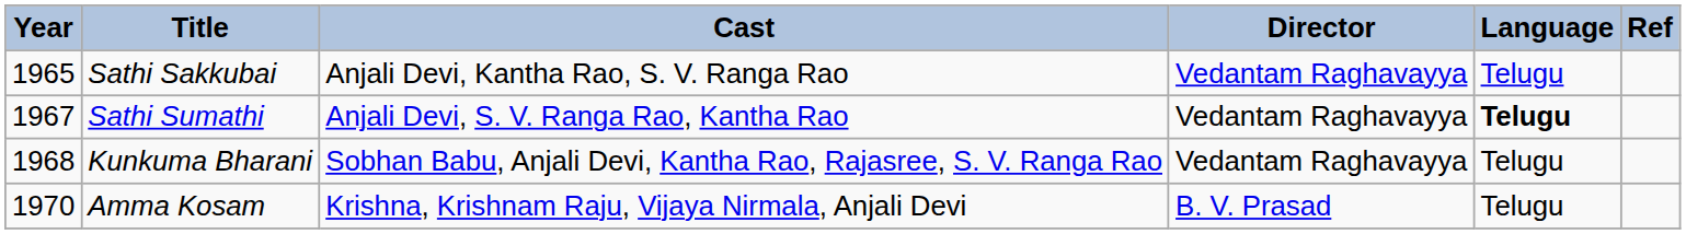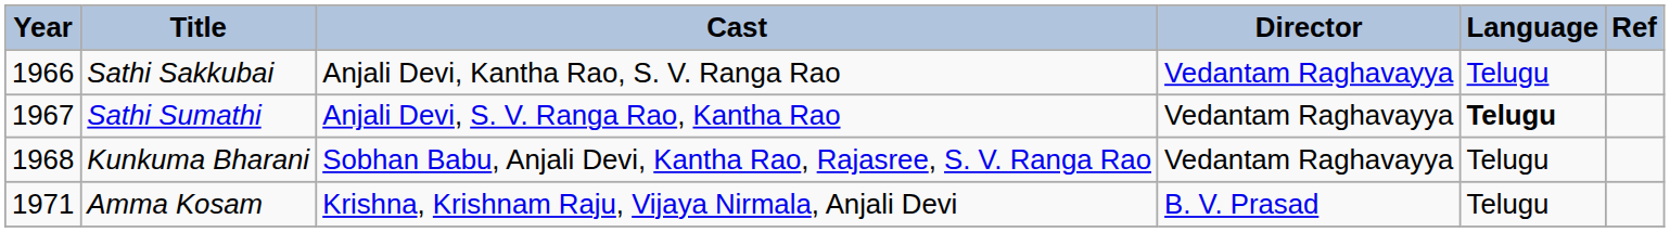Sathi Sakkubai | Year: 1965 -> 1966
Amma Kosam | Year: 1970 -> 1971
